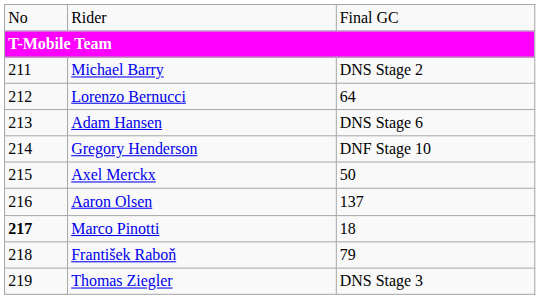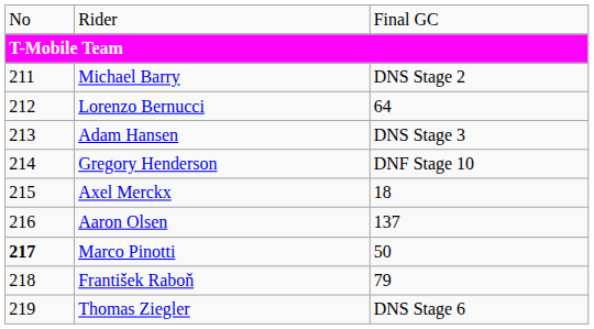Adam Hansen | column 3: DNS Stage 6 -> DNS Stage 3
Axel Merckx | column 3: 50 -> 18
Marco Pinotti | column 3: 18 -> 50
Thomas Ziegler | column 3: DNS Stage 3 -> DNS Stage 6
